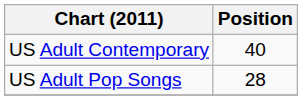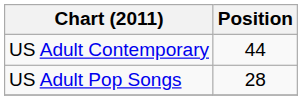US Adult Contemporary | Position: 40 -> 44
